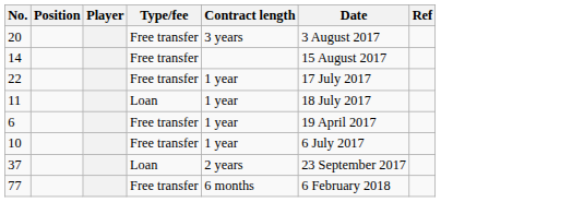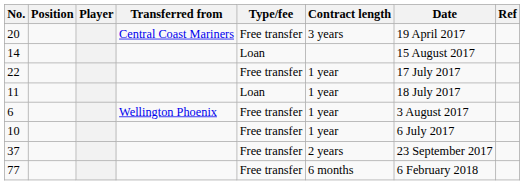+ column: Transferred from | Central Coast Mariners | Wellington Phoenix
20 | Date: 3 August 2017 -> 19 April 2017
14 | Type/fee: Free transfer -> Loan
6 | Date: 19 April 2017 -> 3 August 2017
37 | Type/fee: Loan -> Free transfer
